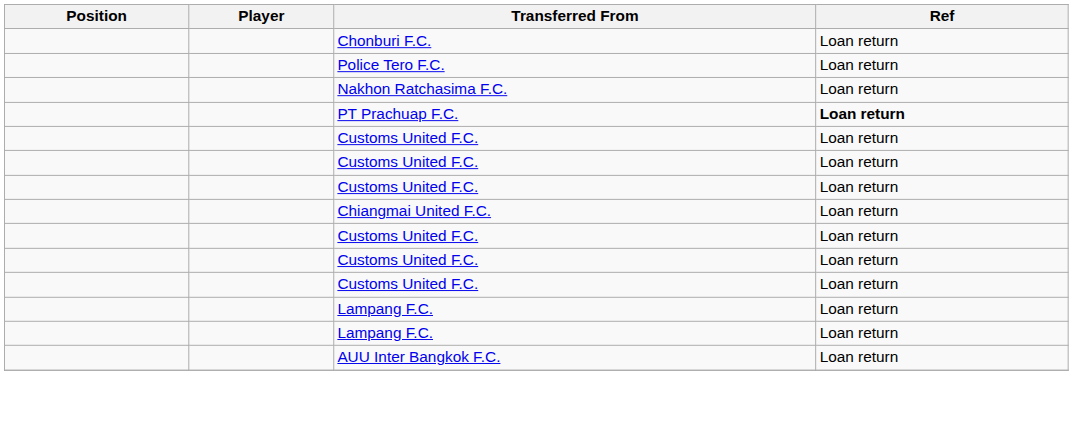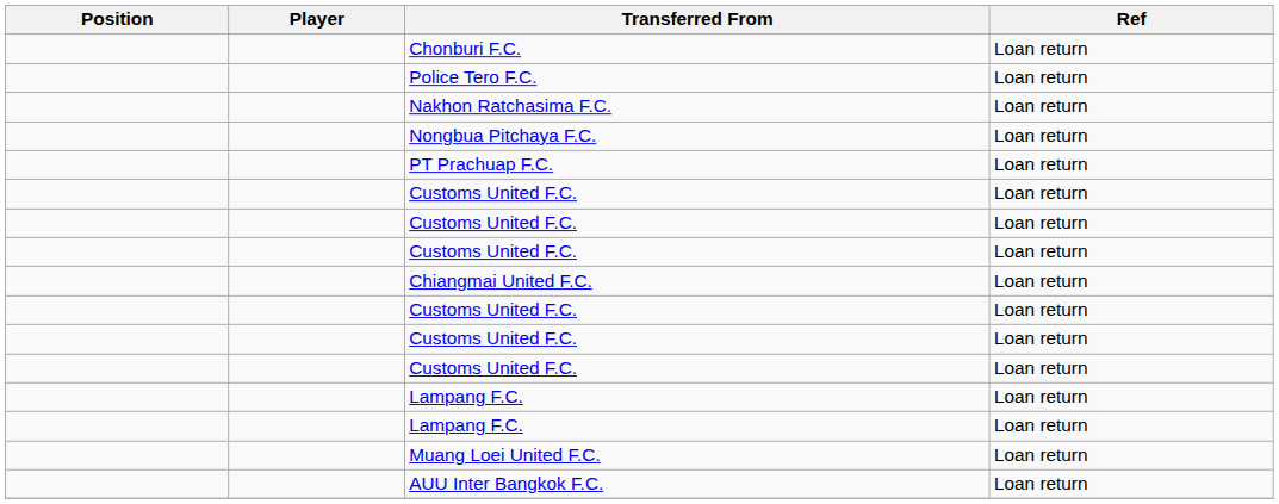+ row: Nongbua Pitchaya F.C. | Loan return
PT Prachuap F.C. | Ref: bold -> normal
+ row: Muang Loei United F.C. | Loan return
